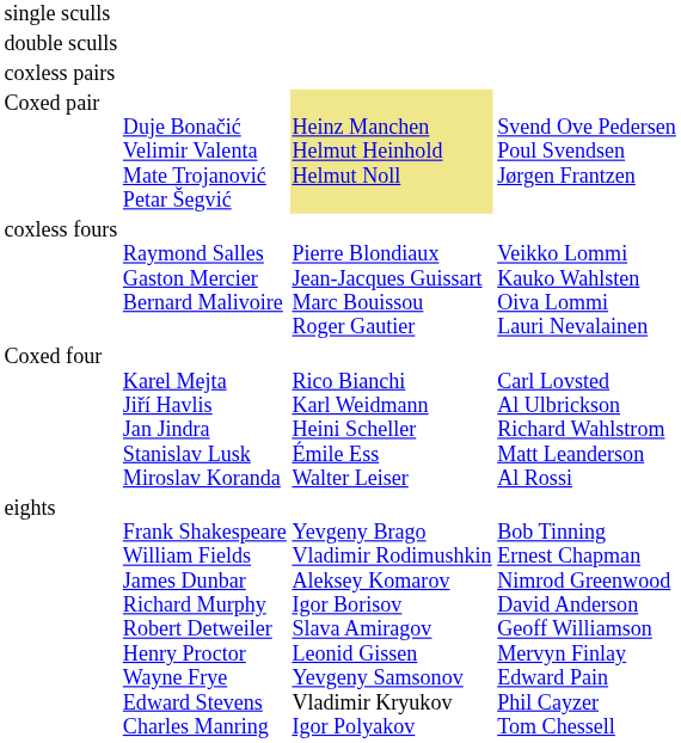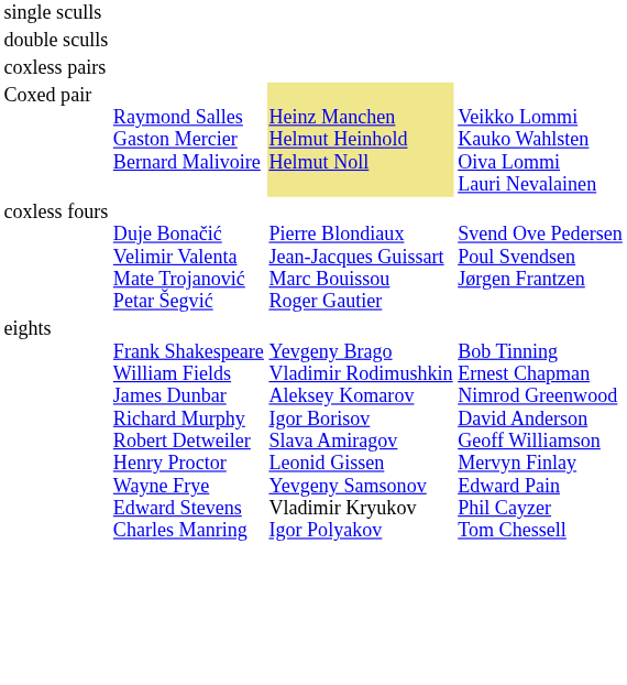Coxed pair | column 2: Duje Bonačić Velimir Valenta Mate Trojanović Petar Šegvić -> Raymond Salles Gaston Mercier Bernard Malivoire
Coxed pair | column 4: Svend Ove Pedersen Poul Svendsen Jørgen Frantzen -> Veikko Lommi Kauko Wahlsten Oiva Lommi Lauri Nevalainen
coxless fours | column 2: Raymond Salles Gaston Mercier Bernard Malivoire -> Duje Bonačić Velimir Valenta Mate Trojanović Petar Šegvić
coxless fours | column 4: Veikko Lommi Kauko Wahlsten Oiva Lommi Lauri Nevalainen -> Svend Ove Pedersen Poul Svendsen Jørgen Frantzen
- row: Coxed four | Karel Mejta Jiří Havlis Jan Jindra Stanislav Lusk Miroslav Koranda | Rico Bianchi Karl Weidmann Heini Scheller Émile Ess Walter Leiser | Carl Lovsted Al Ulbrickson Richard Wahlstrom Matt Leanderson Al Rossi
